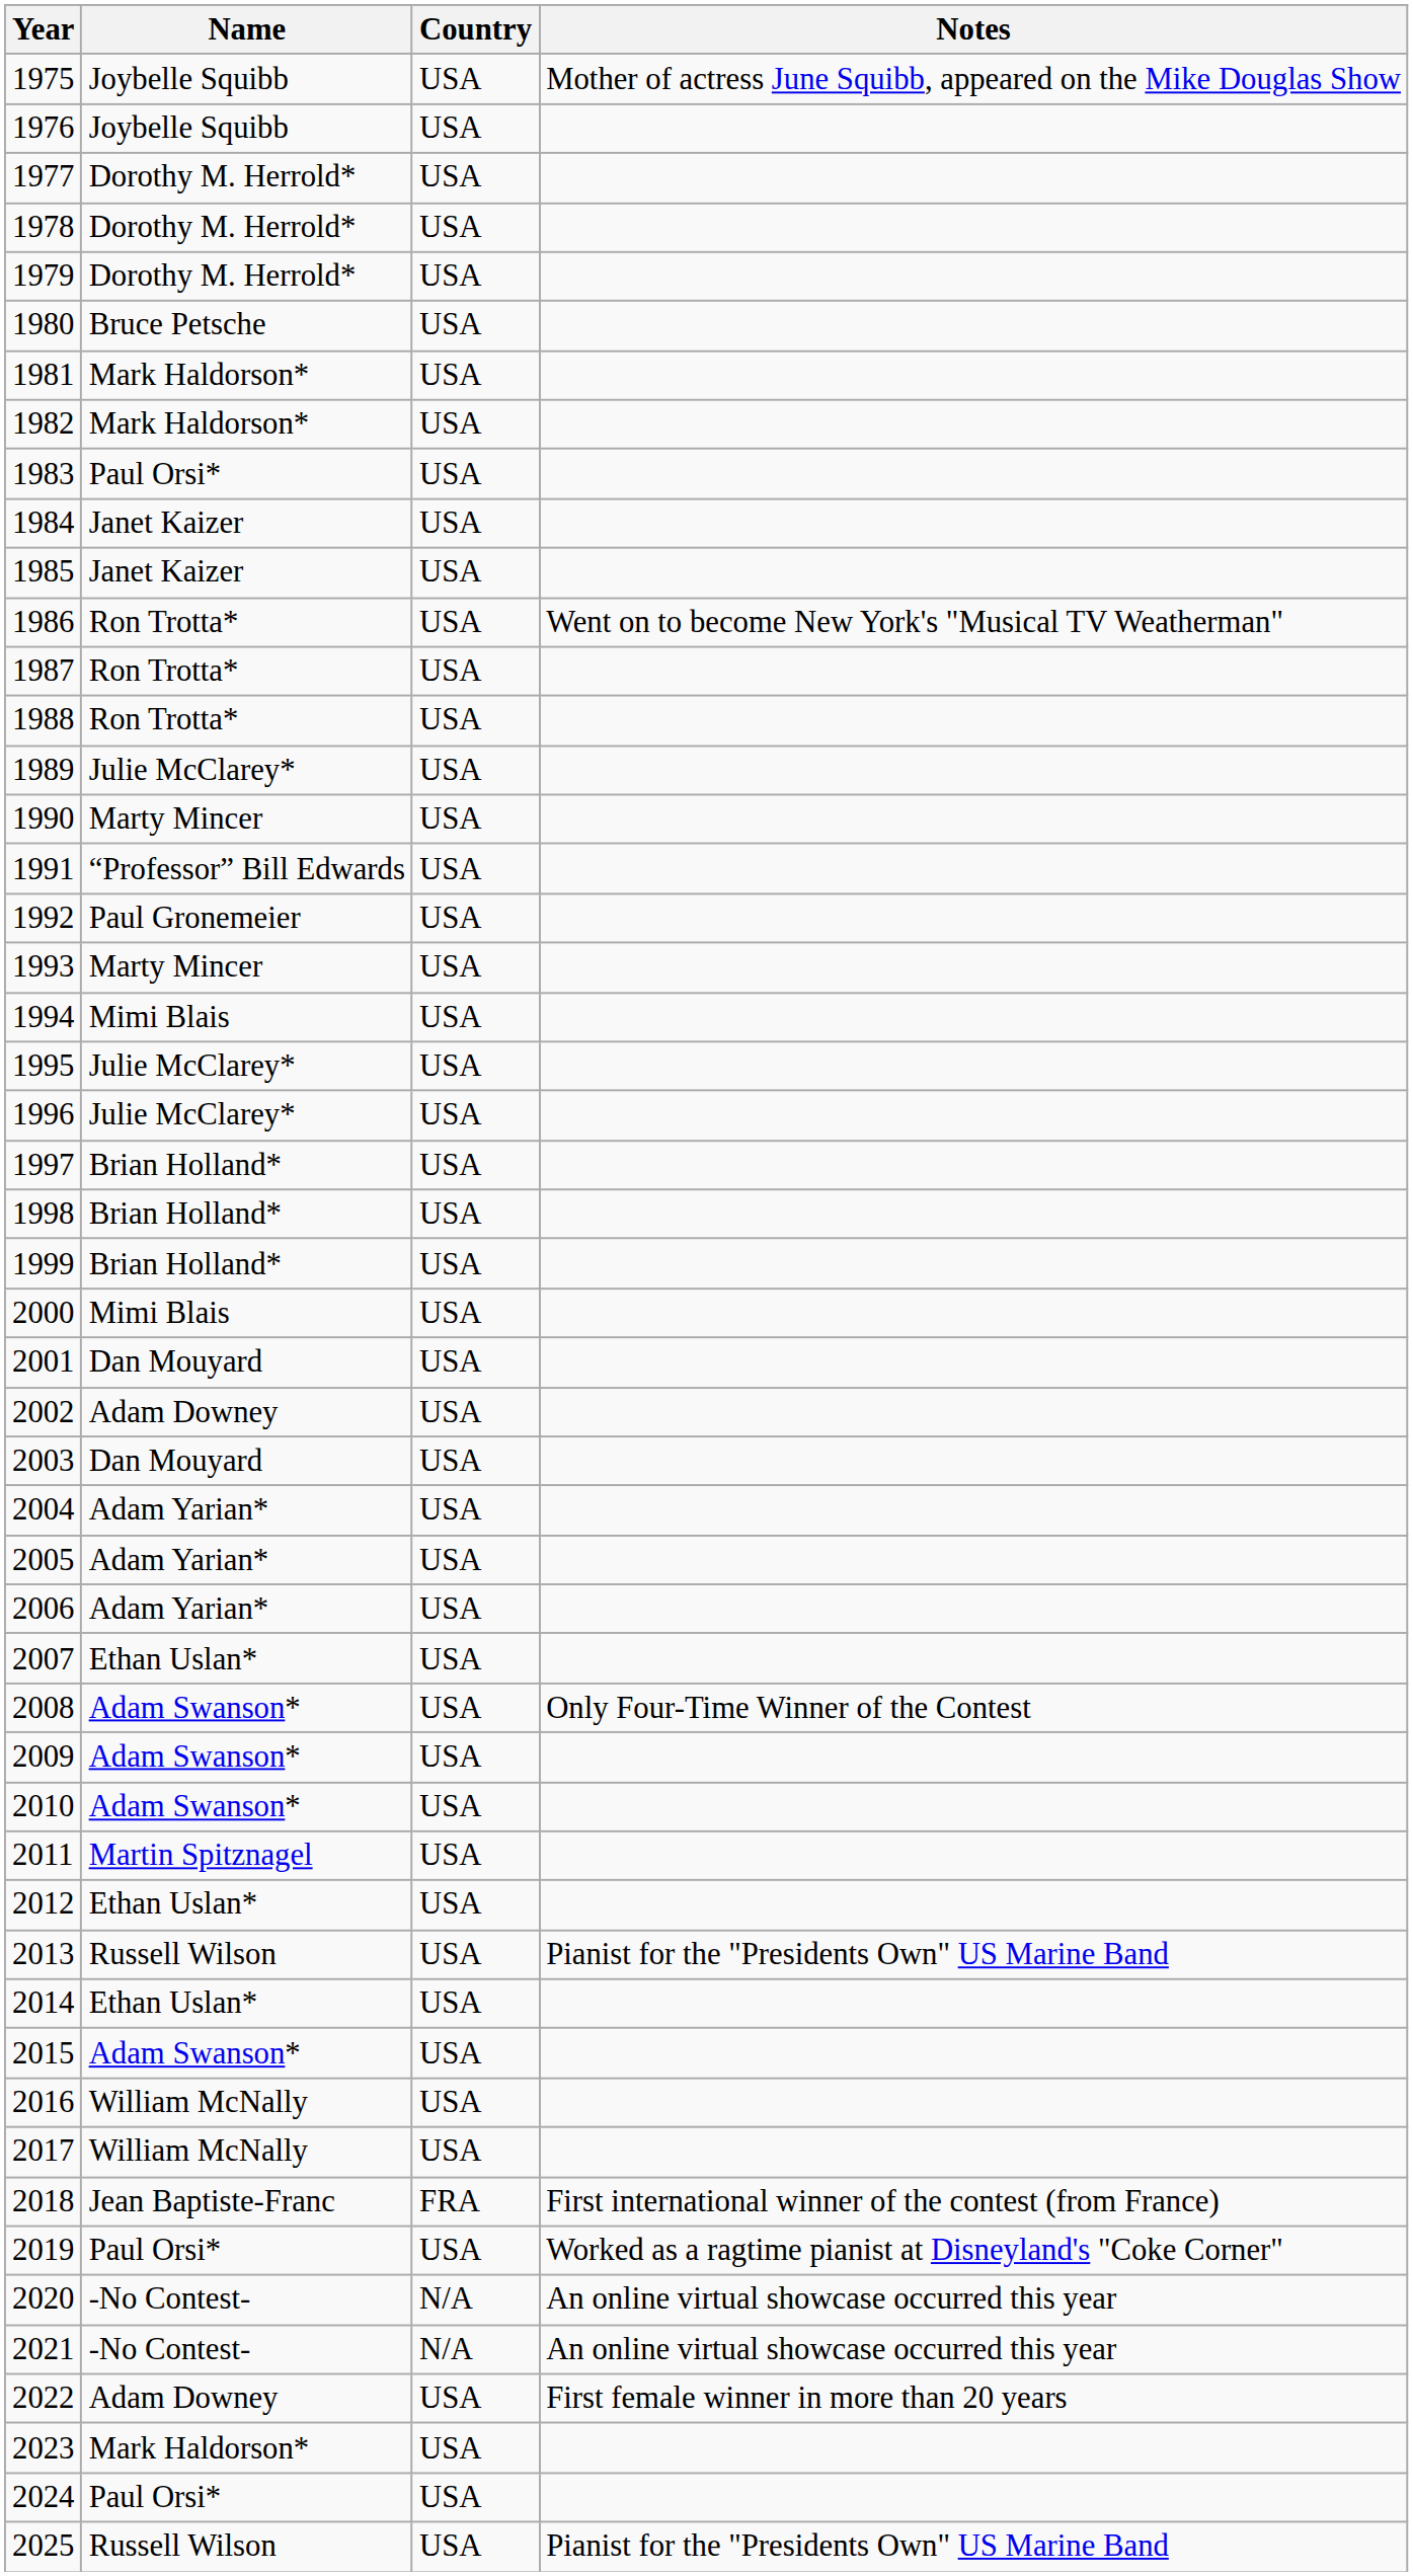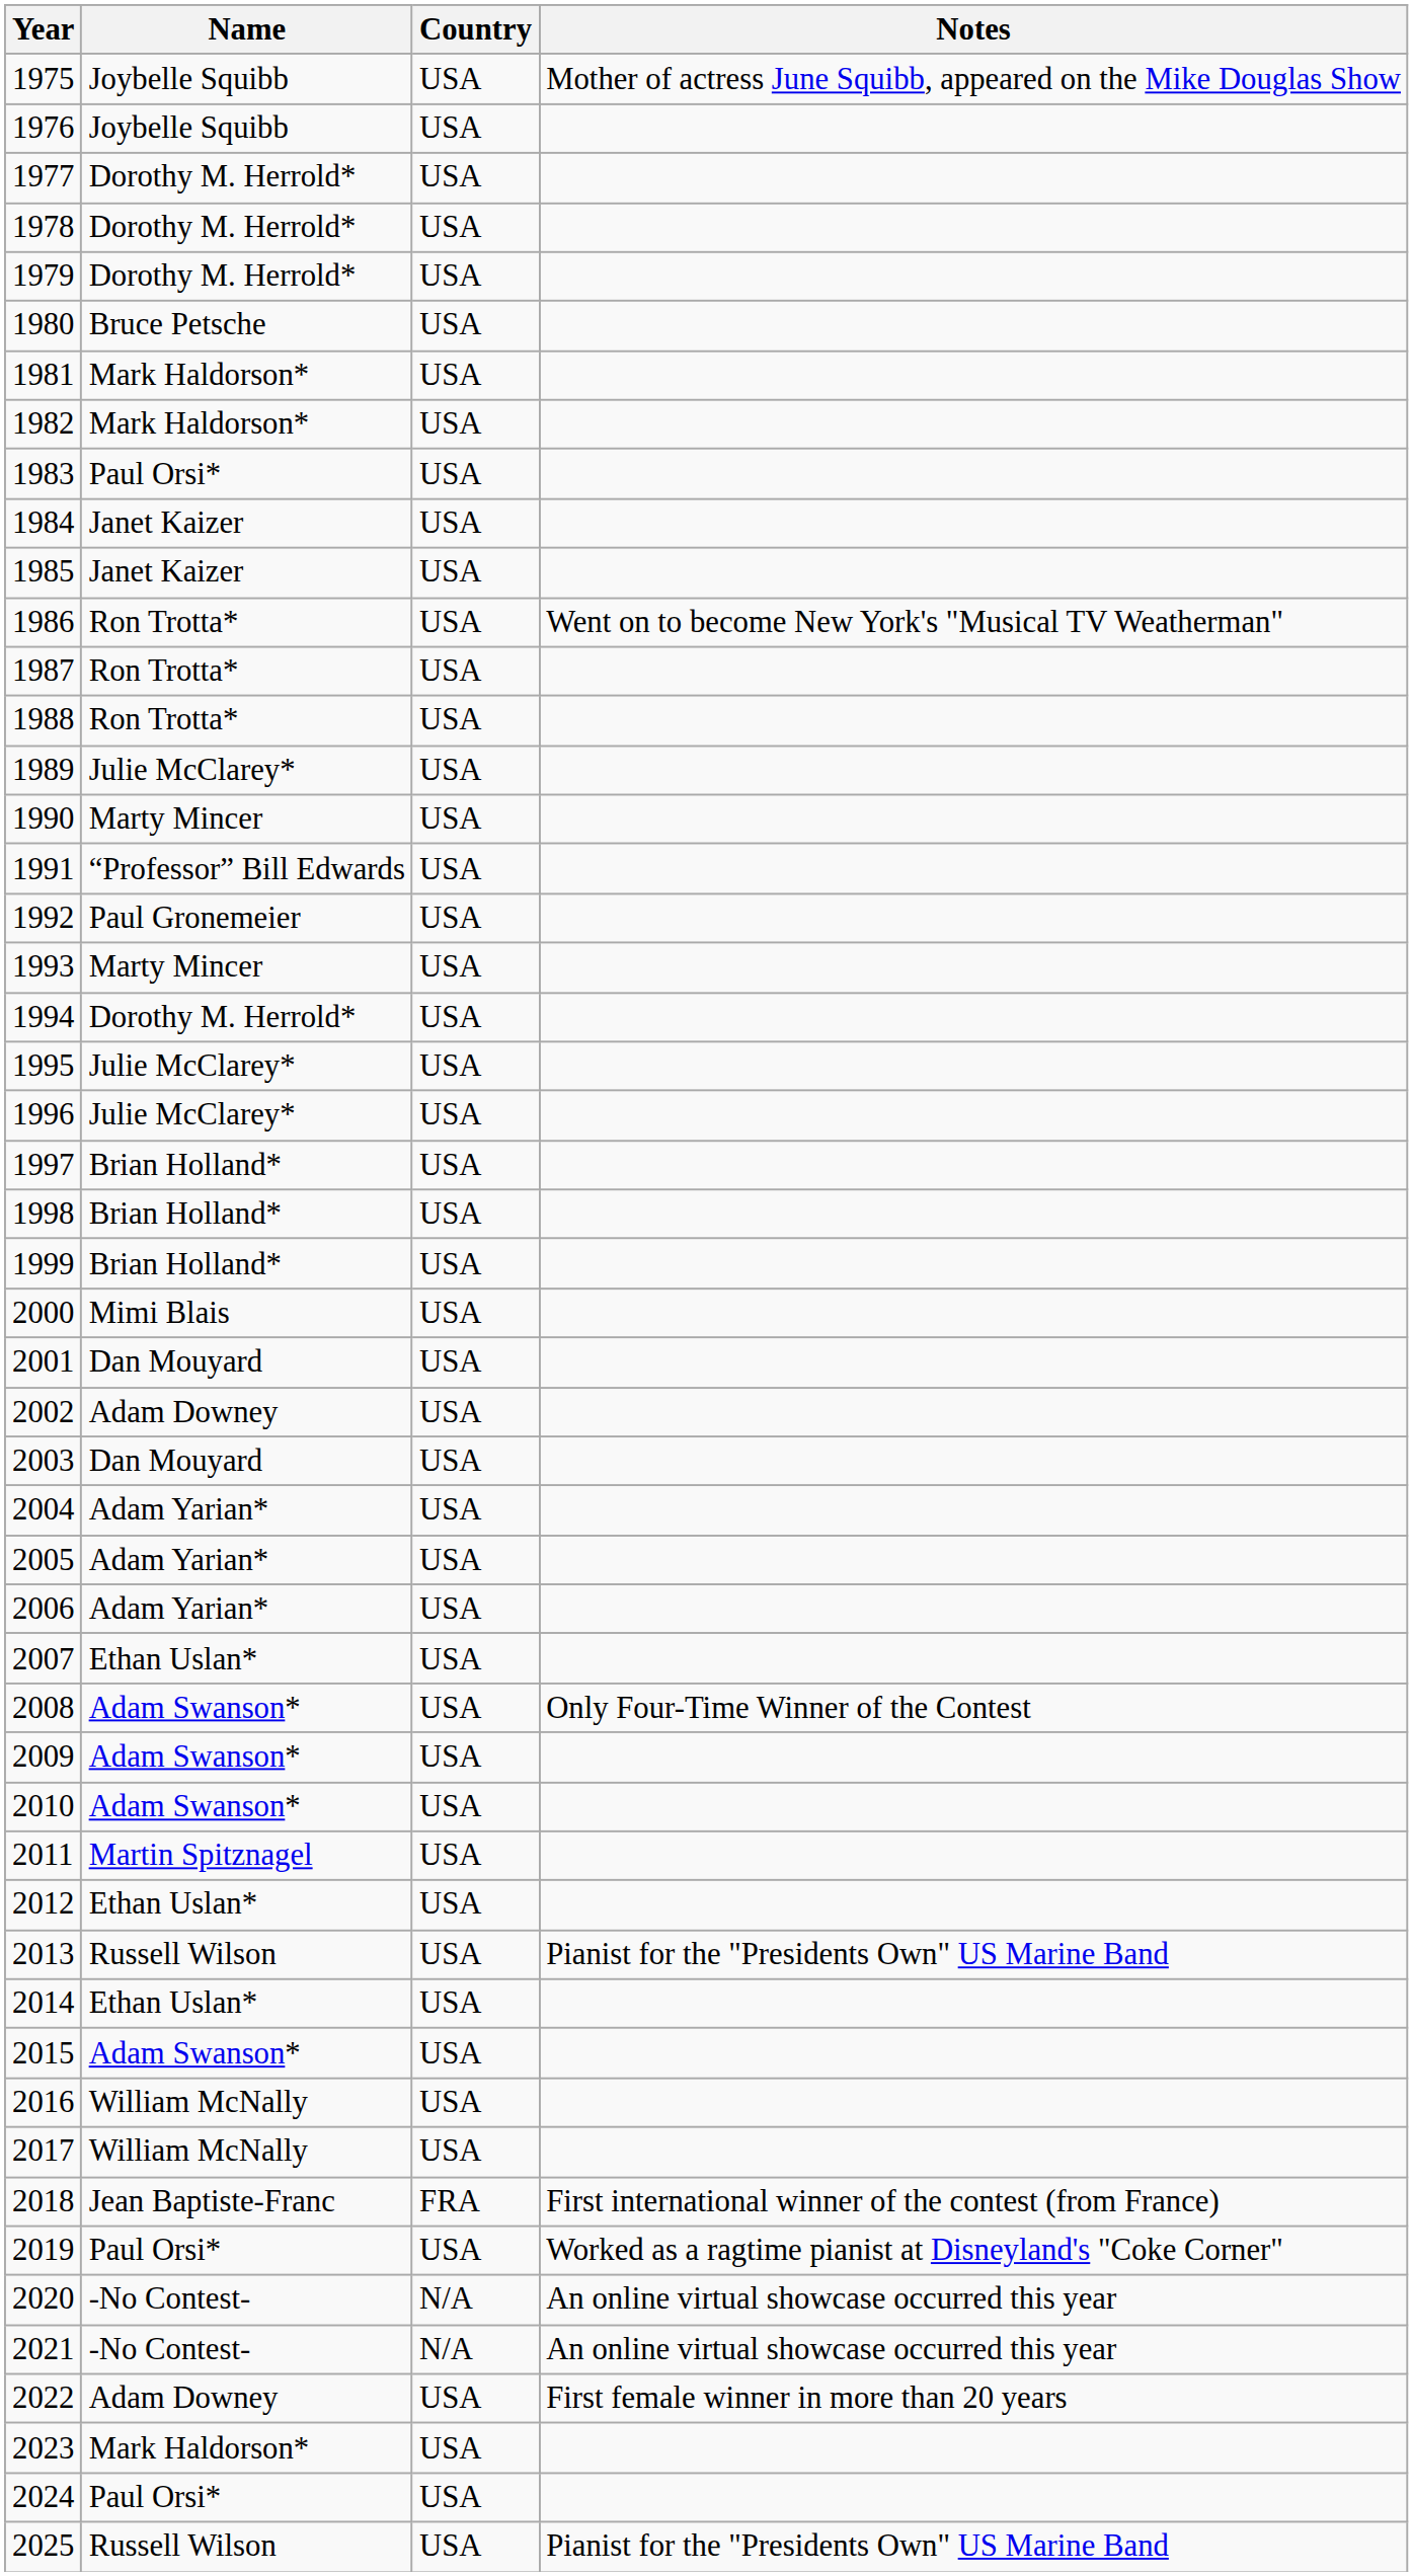1994 | Name: Mimi Blais -> Dorothy M. Herrold*
